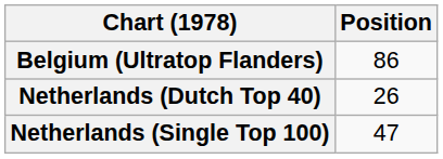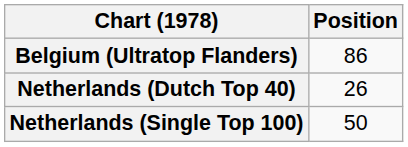Netherlands (Single Top 100) | Position: 47 -> 50
